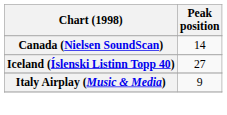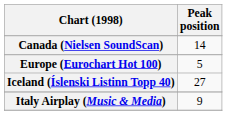+ row: Europe (Eurochart Hot 100) | 5
